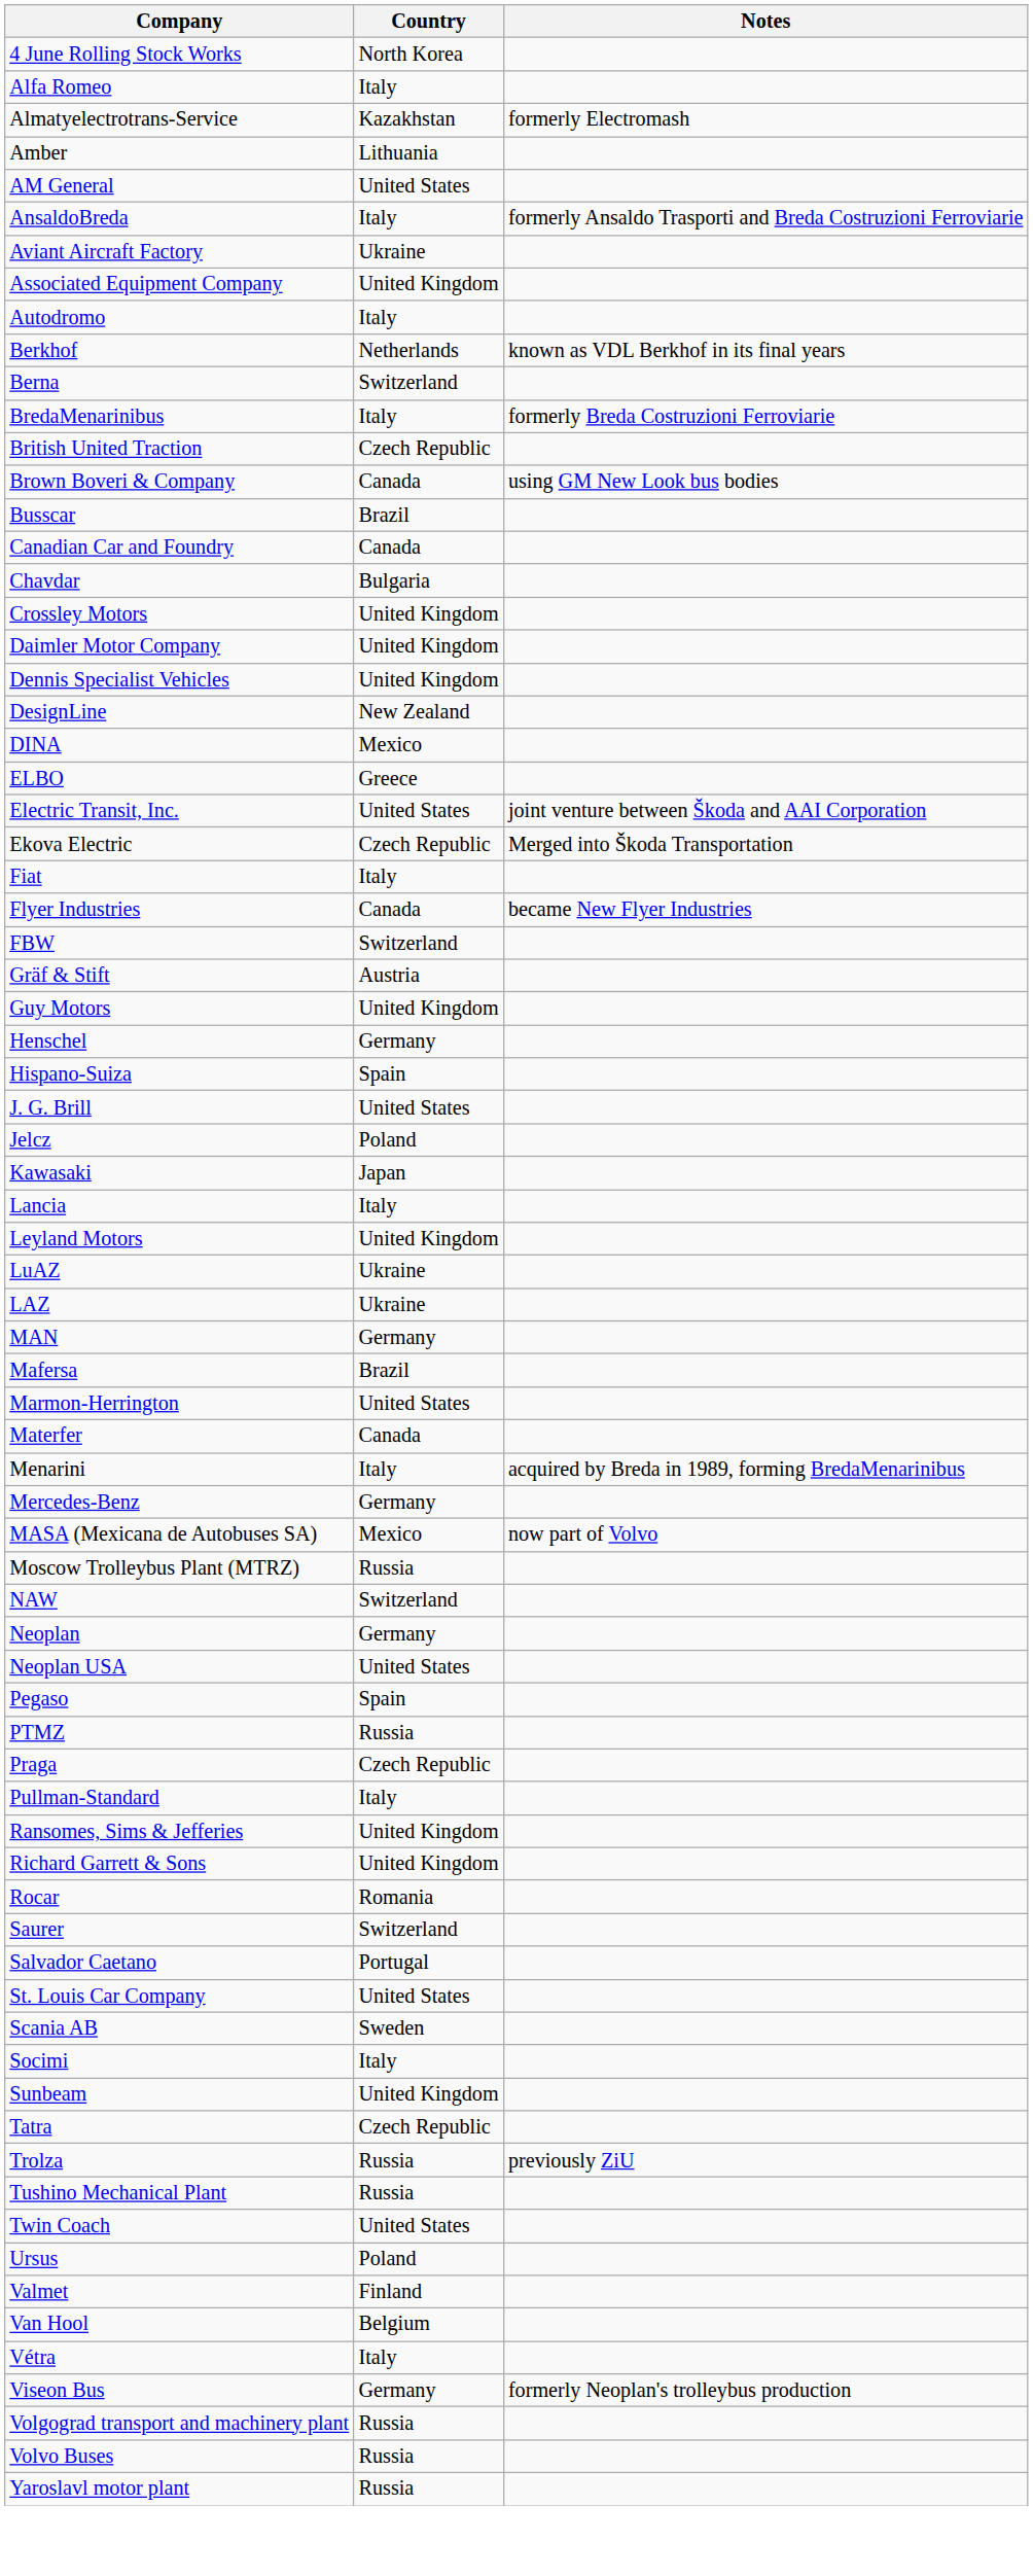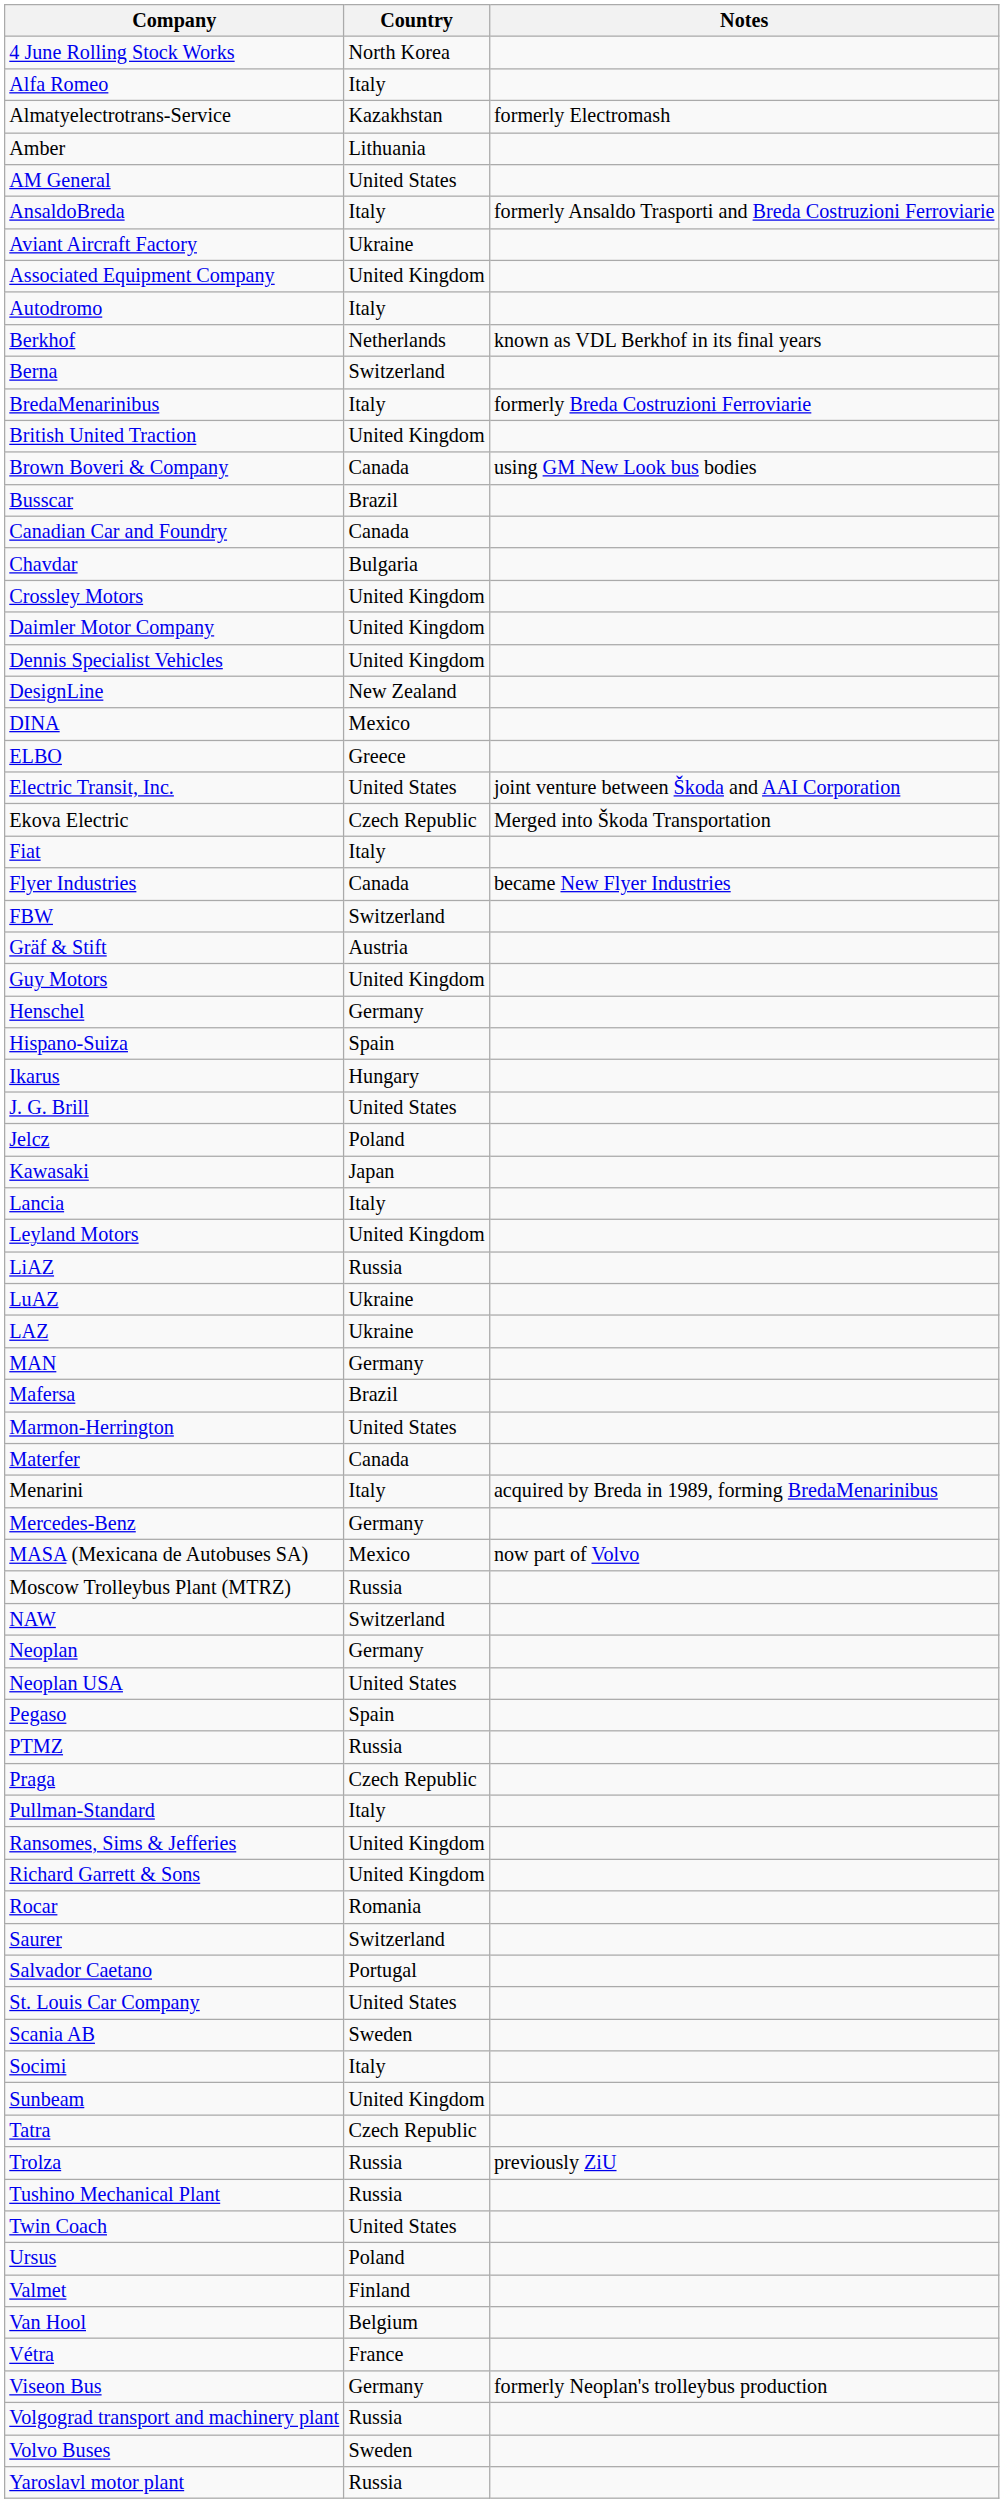British United Traction | Country: Czech Republic -> United Kingdom
+ row: Ikarus | Hungary
+ row: LiAZ | Russia
Vétra | Country: Italy -> France
Volvo Buses | Country: Russia -> Sweden
